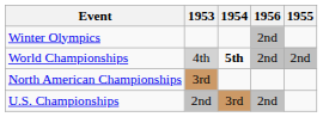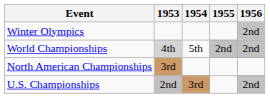columns swapped: 1955 <-> 1956
World Championships | 1954: bold -> normal
